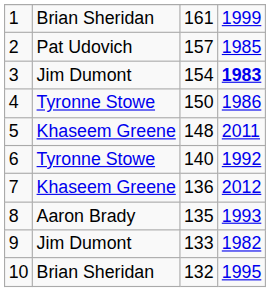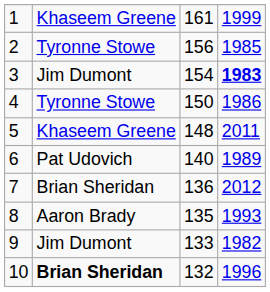1 | column 2: Brian Sheridan -> Khaseem Greene
2 | column 2: Pat Udovich -> Tyronne Stowe
2 | column 3: 157 -> 156
6 | column 2: Tyronne Stowe -> Pat Udovich
6 | column 4: 1992 -> 1989
7 | column 2: Khaseem Greene -> Brian Sheridan
10 | column 2: normal -> bold
10 | column 4: 1995 -> 1996
